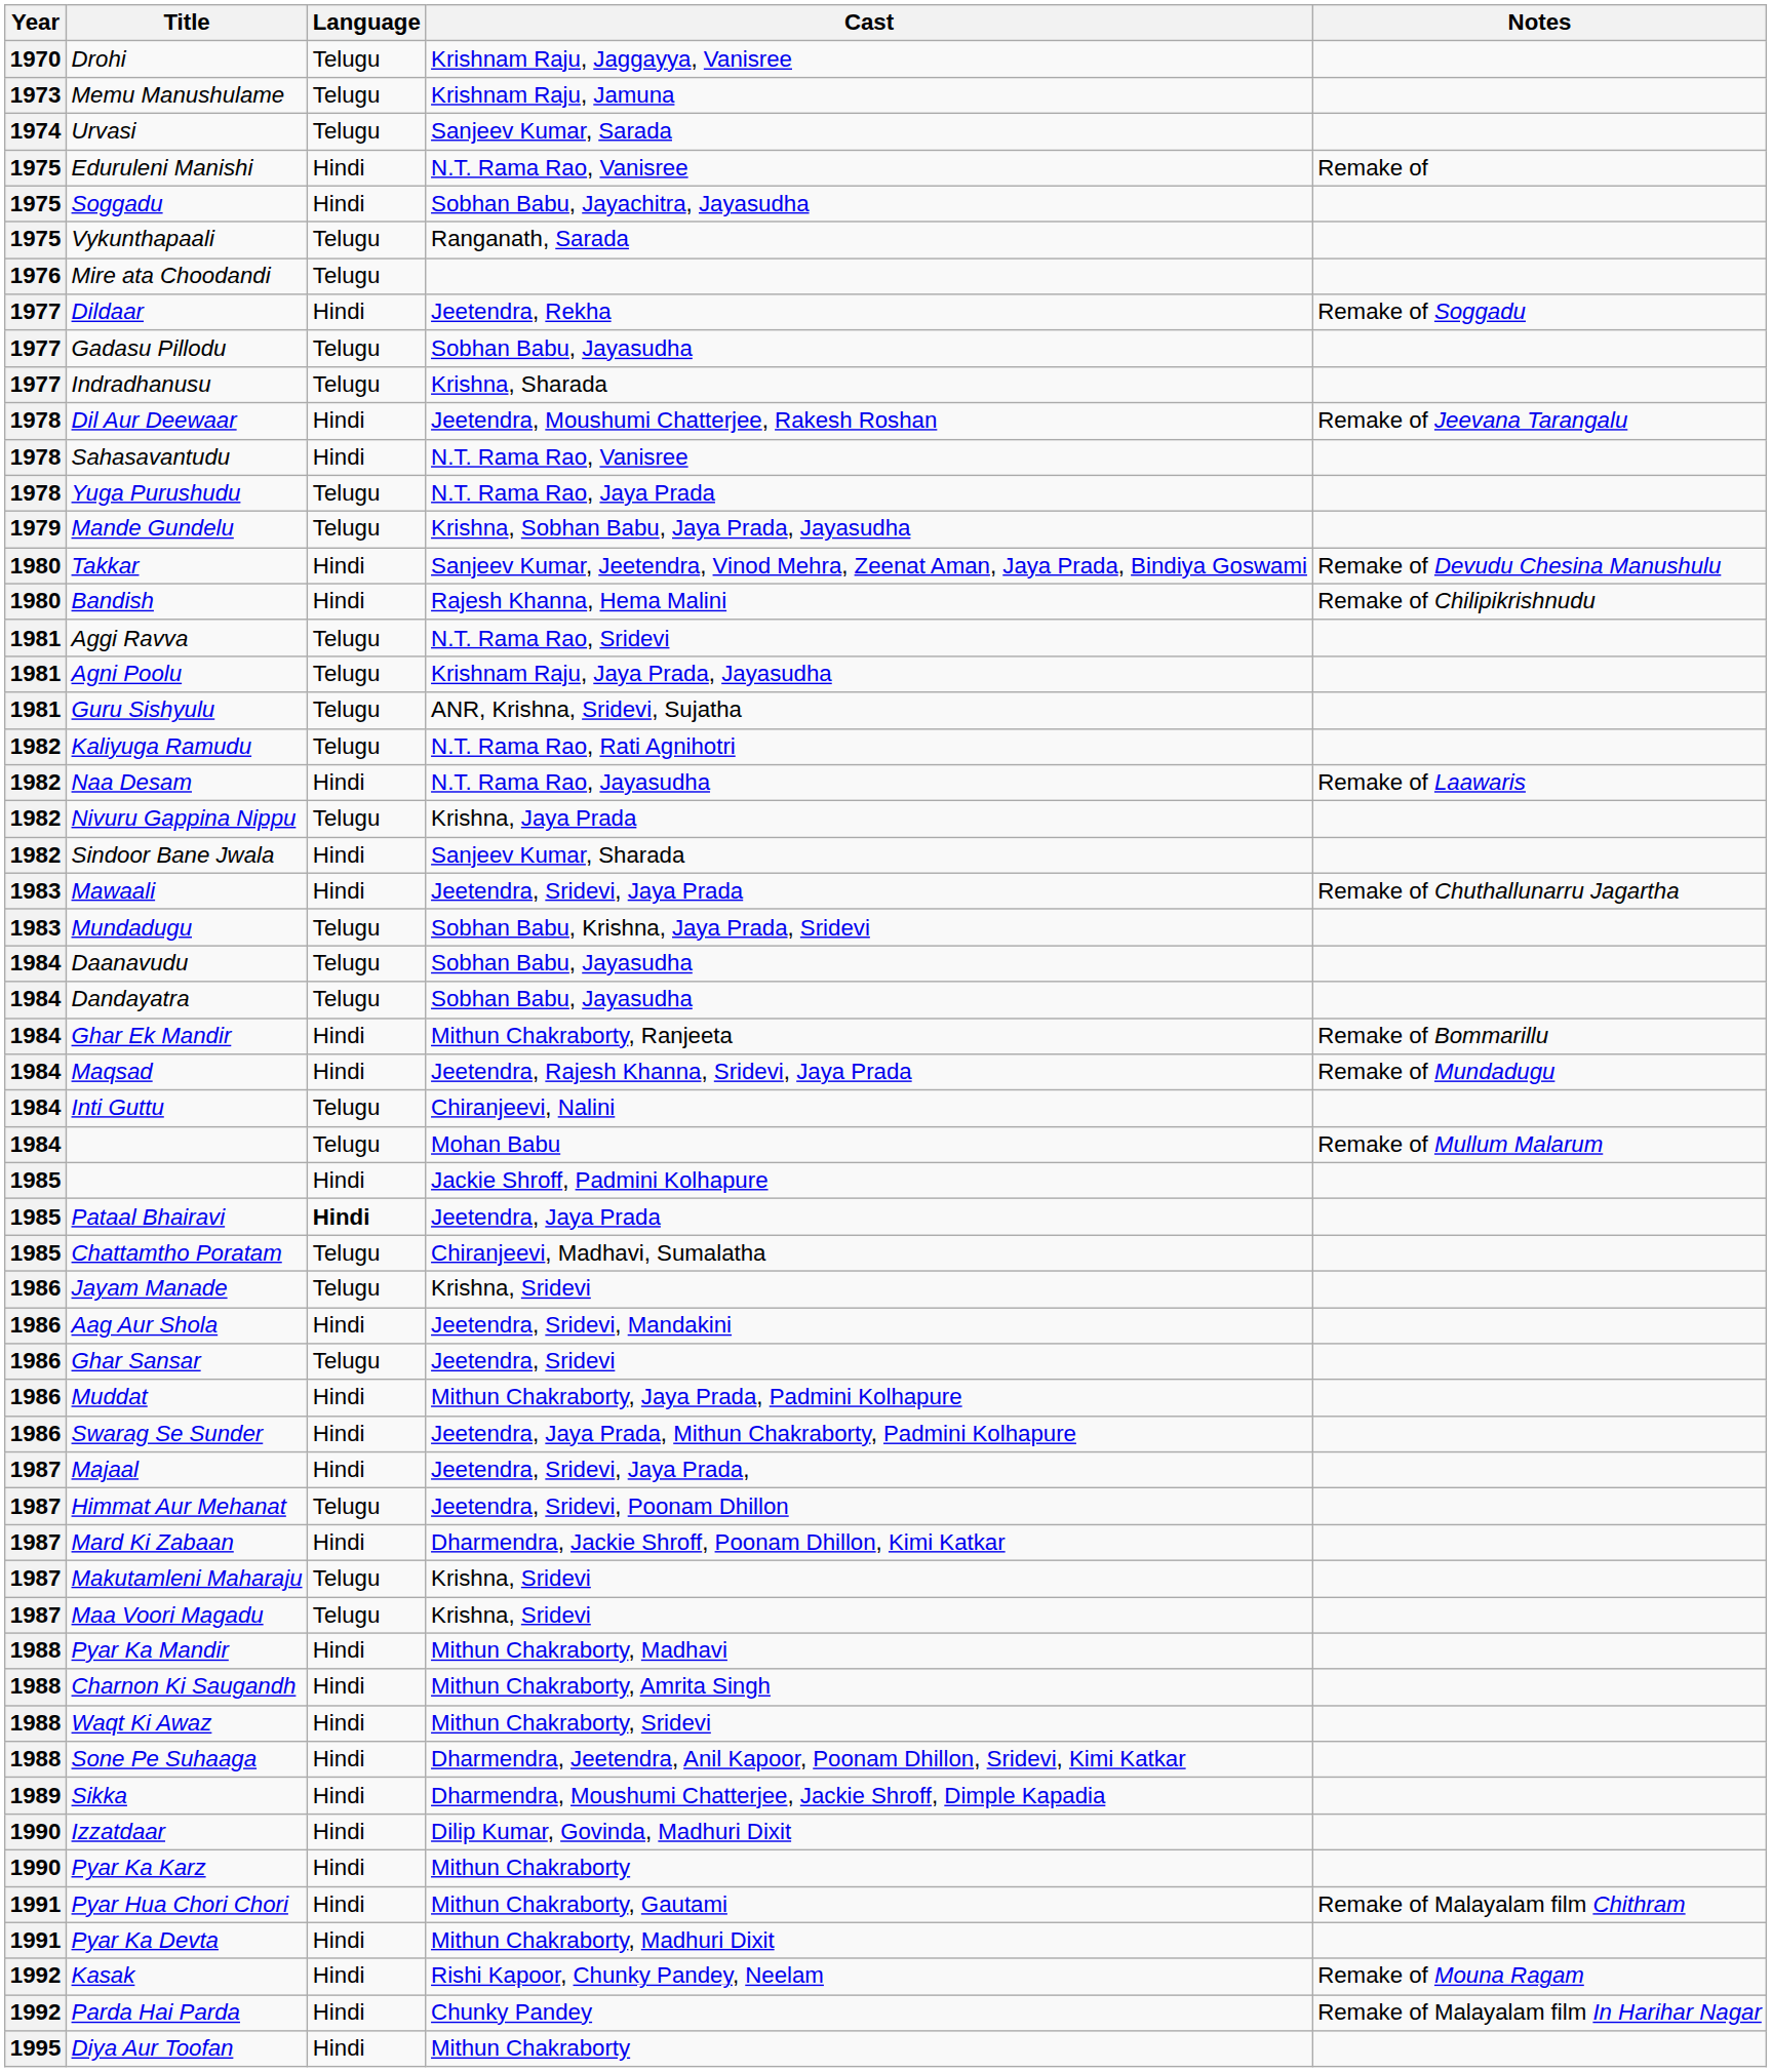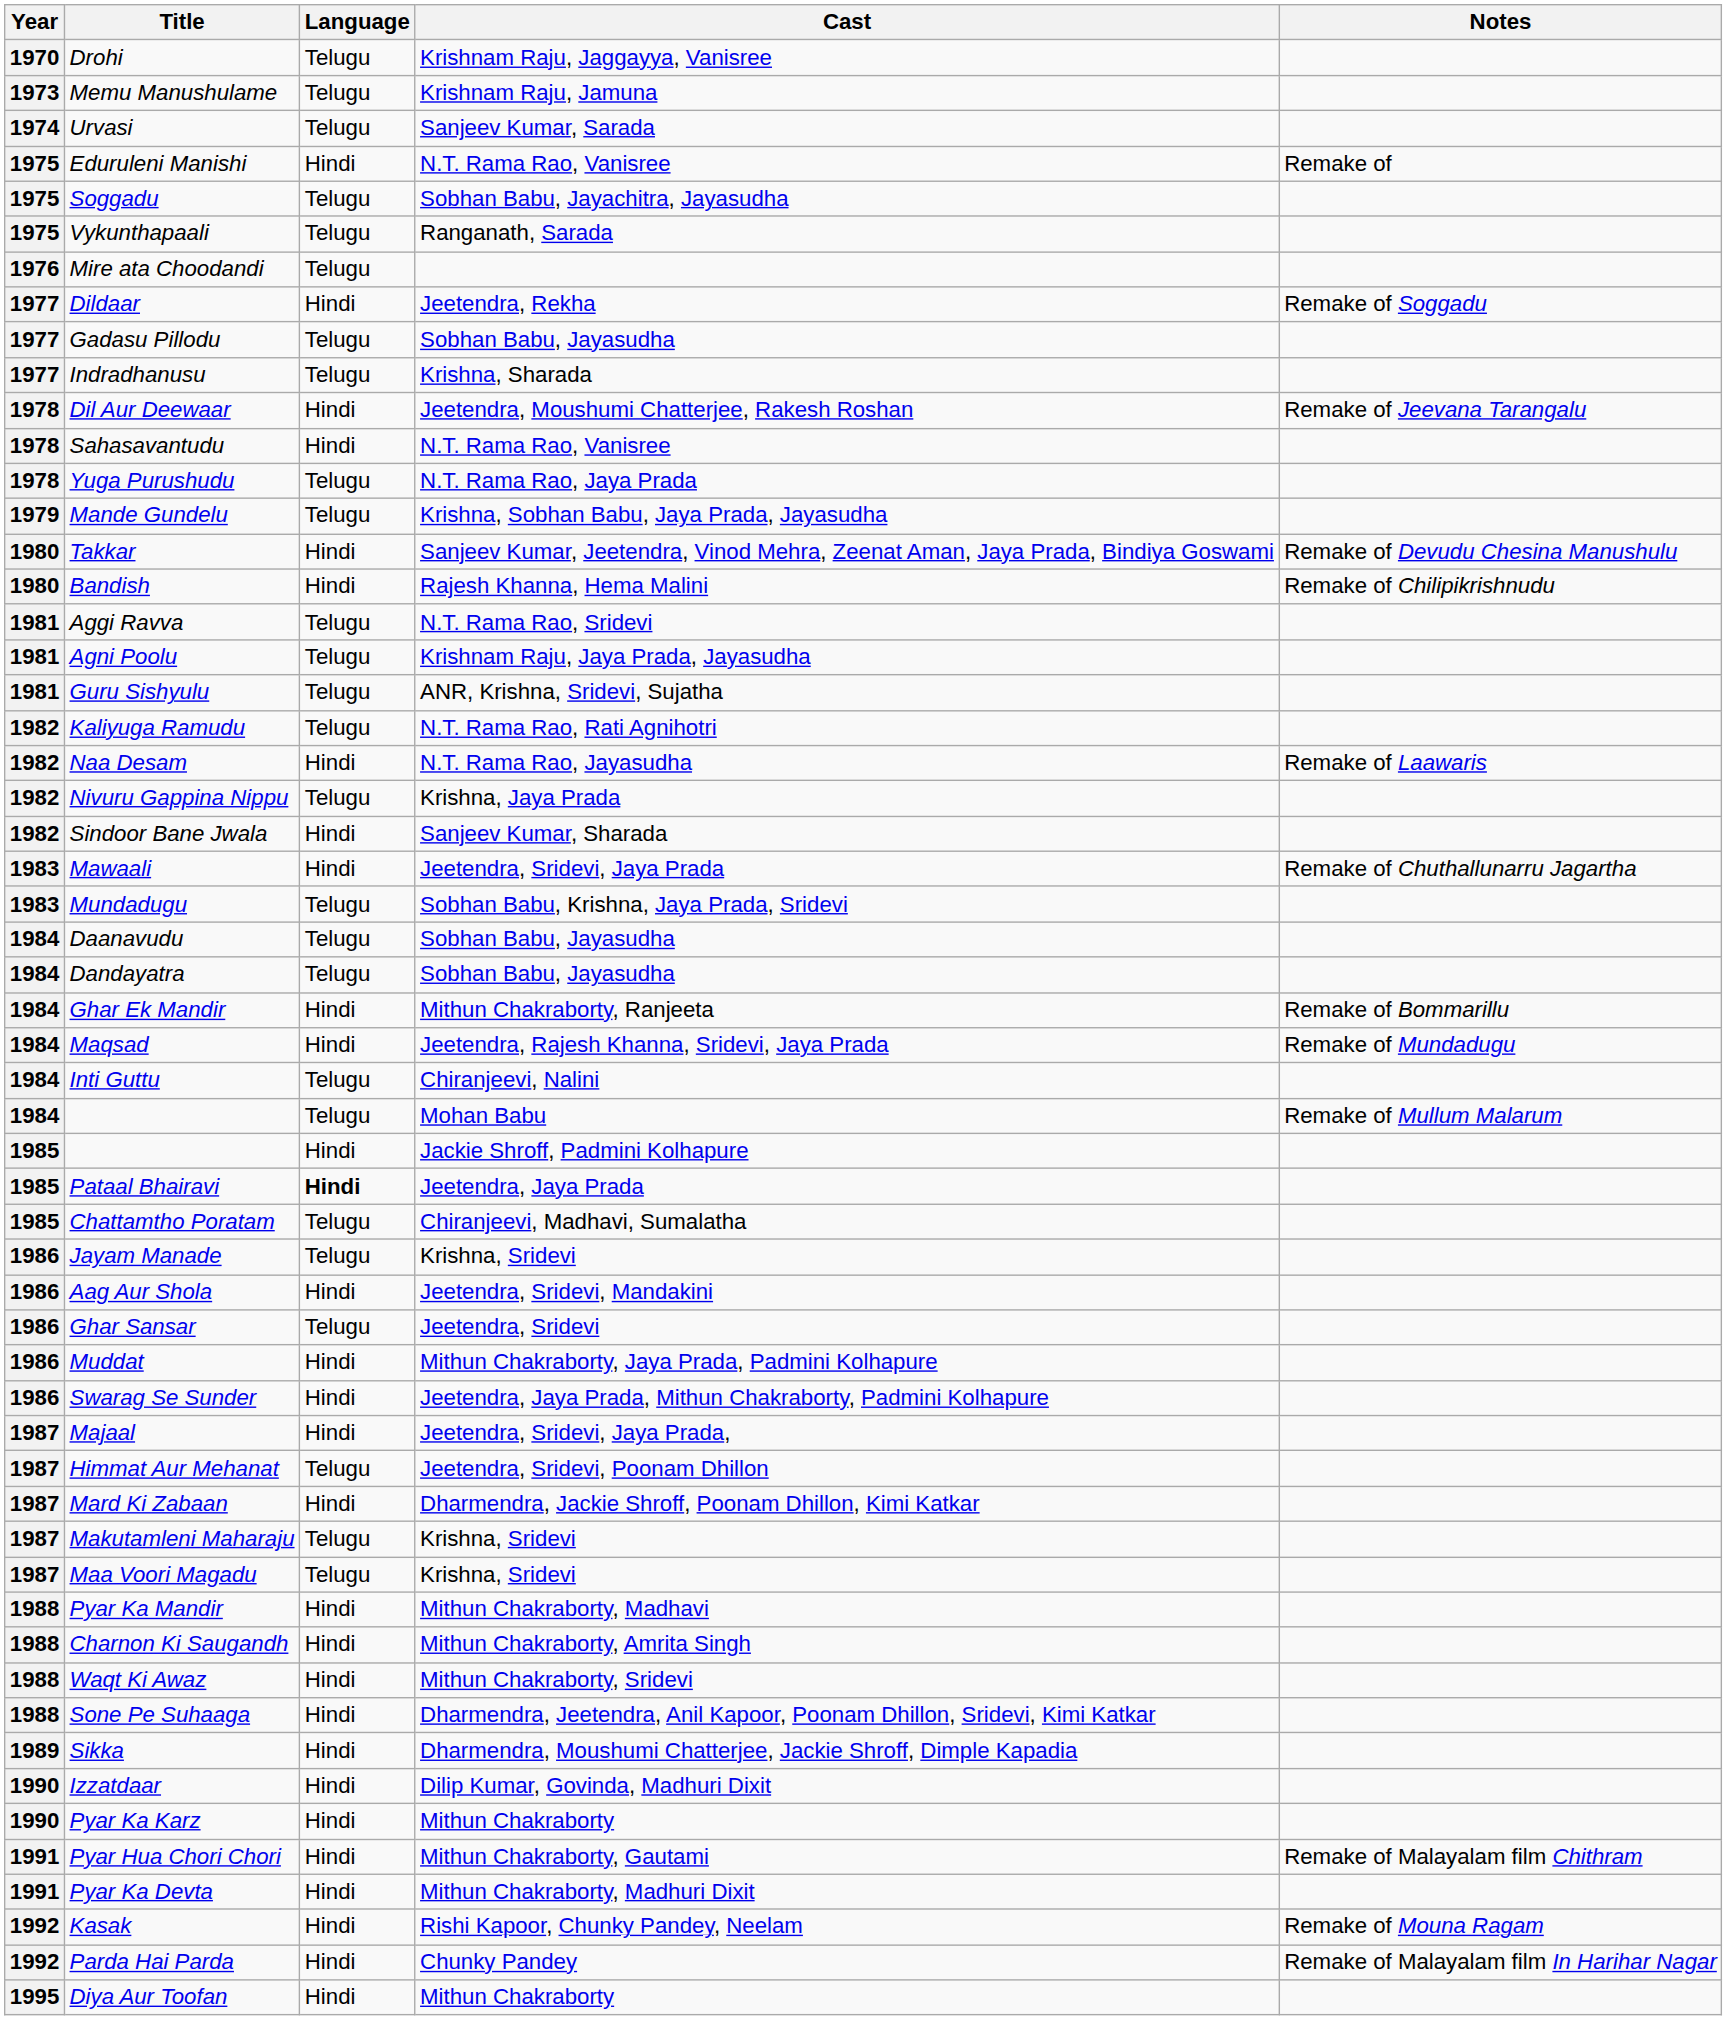Soggadu | Language: Hindi -> Telugu
